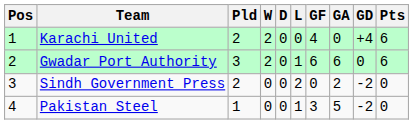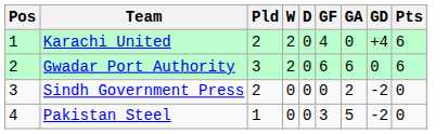- column: L | 0 | 1 | 2 | 1
